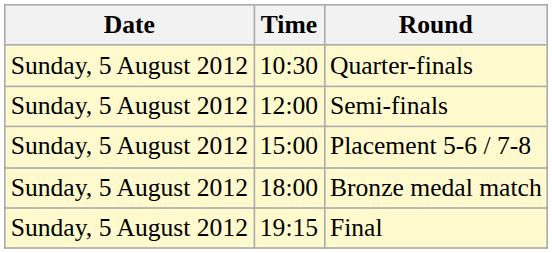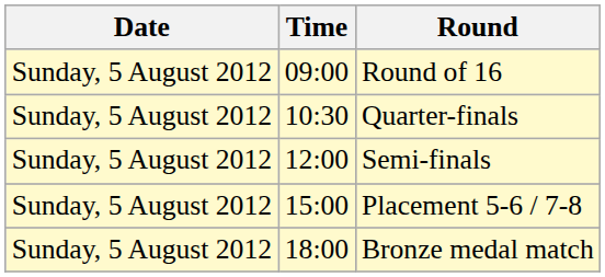+ row: Sunday, 5 August 2012 | 09:00 | Round of 16
- row: Sunday, 5 August 2012 | 19:15 | Final
